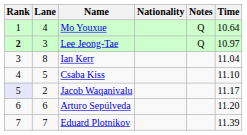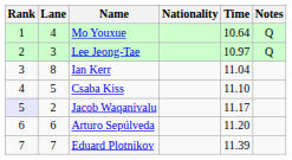columns swapped: Time <-> Notes
Lee Jeong-Tae | Rank: bold -> normal
